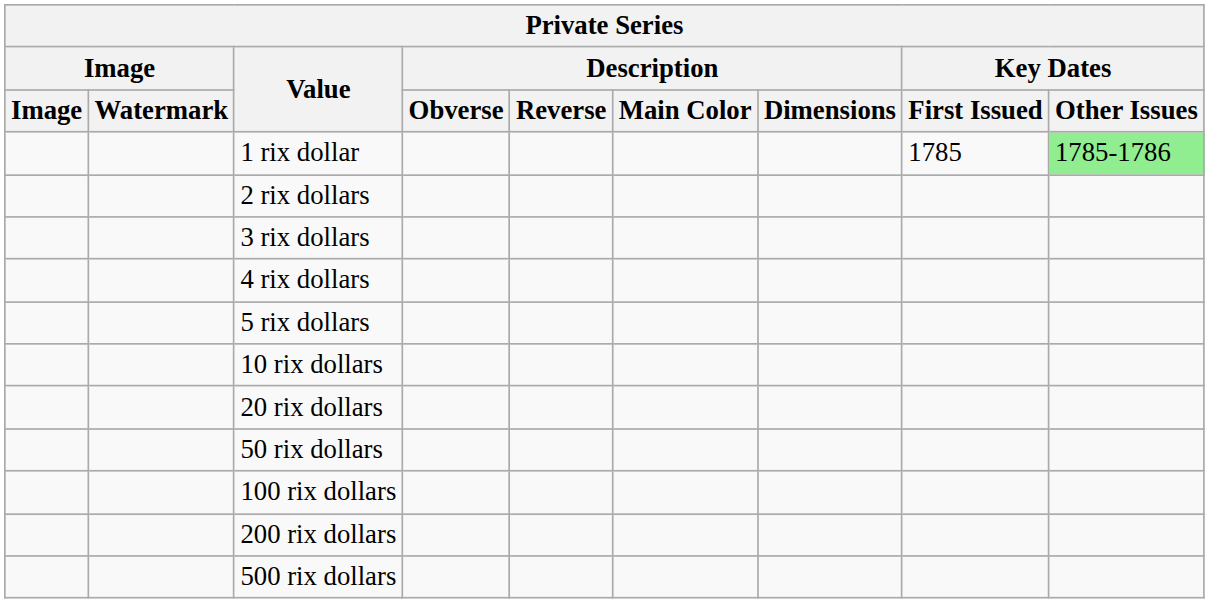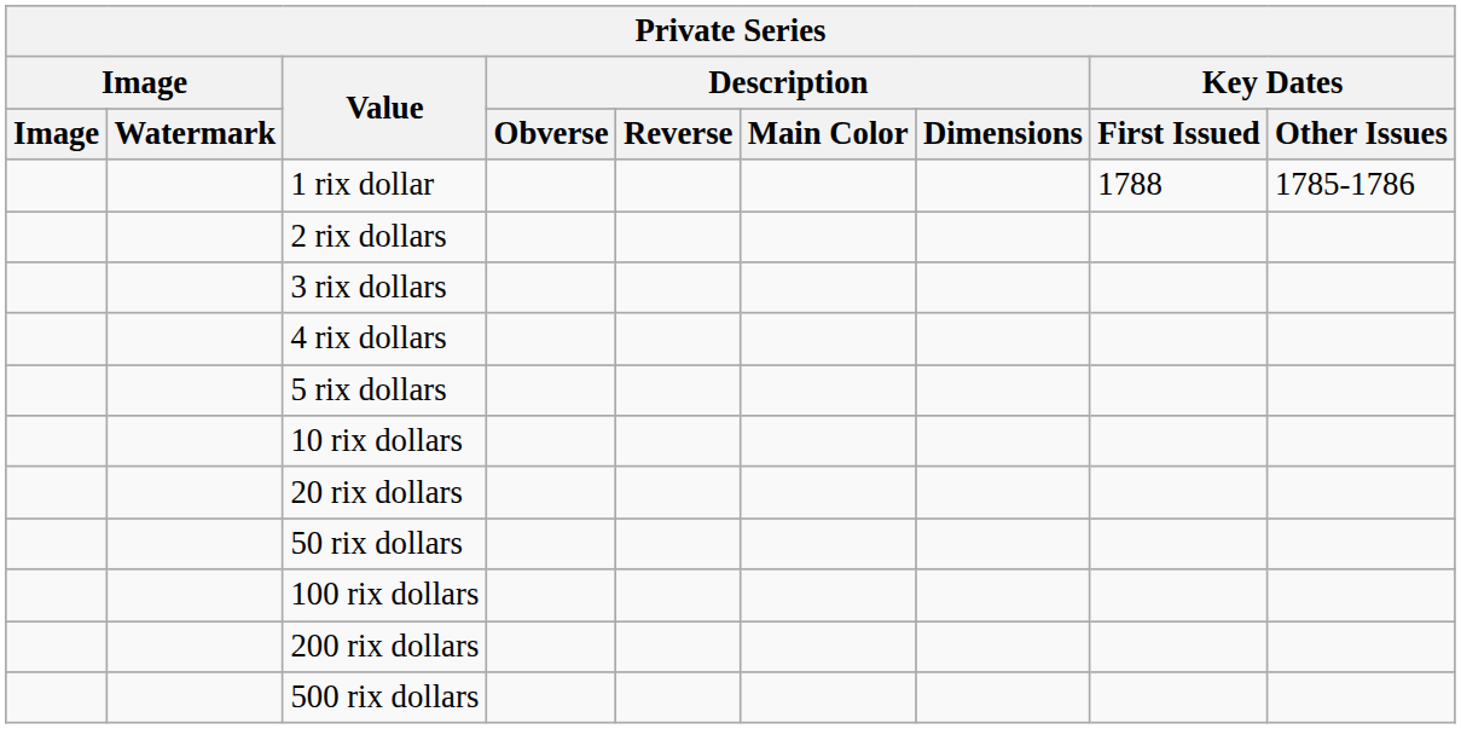1 rix dollar | Key Dates / First Issued: 1785 -> 1788
1 rix dollar | Key Dates / Other Issues: lightgreen background -> no background
